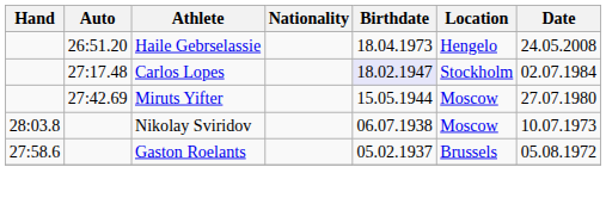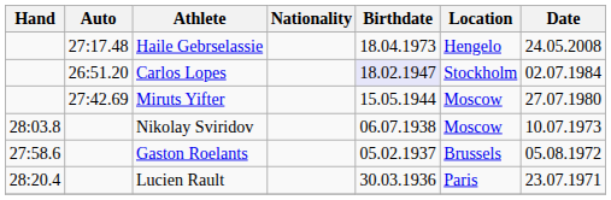Haile Gebrselassie | Auto: 26:51.20 -> 27:17.48
Carlos Lopes | Auto: 27:17.48 -> 26:51.20
+ row: 28:20.4 | Lucien Rault | 30.03.1936 | Paris | 23.07.1971
